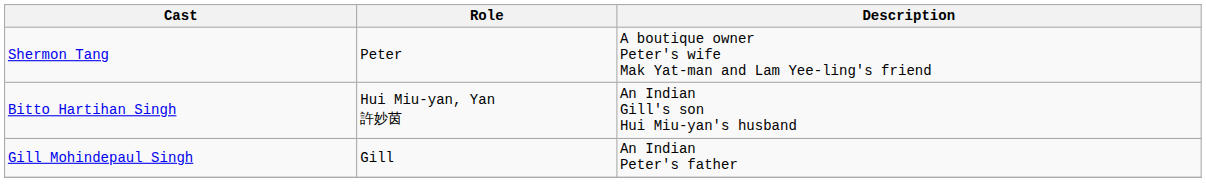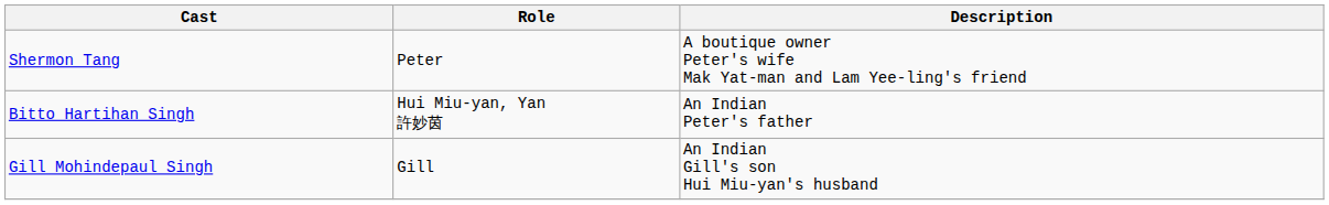Bitto Hartihan Singh | Description: An Indian Gill's son Hui Miu-yan's husband -> An Indian Peter's father
Gill Mohindepaul Singh | Description: An Indian Peter's father -> An Indian Gill's son Hui Miu-yan's husband
